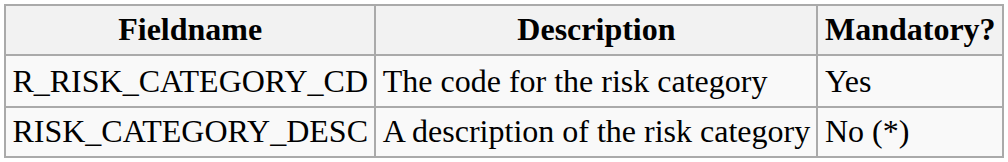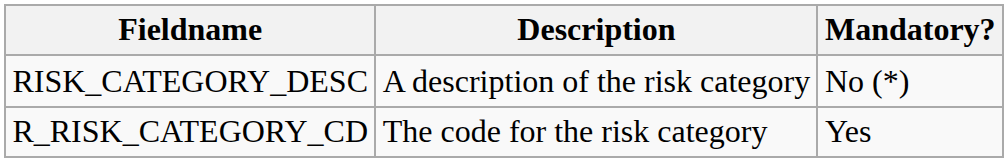rows swapped: R_RISK_CATEGORY_CD <-> RISK_CATEGORY_DESC
